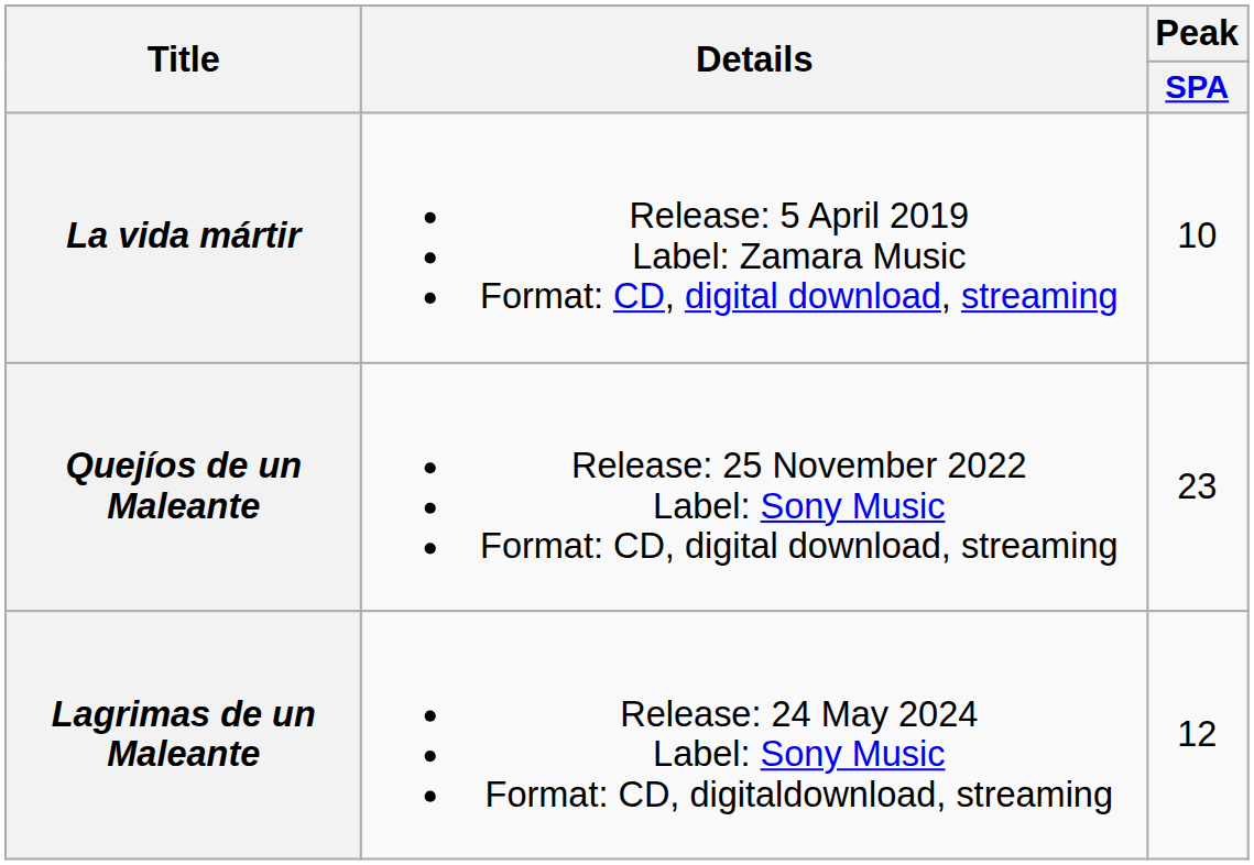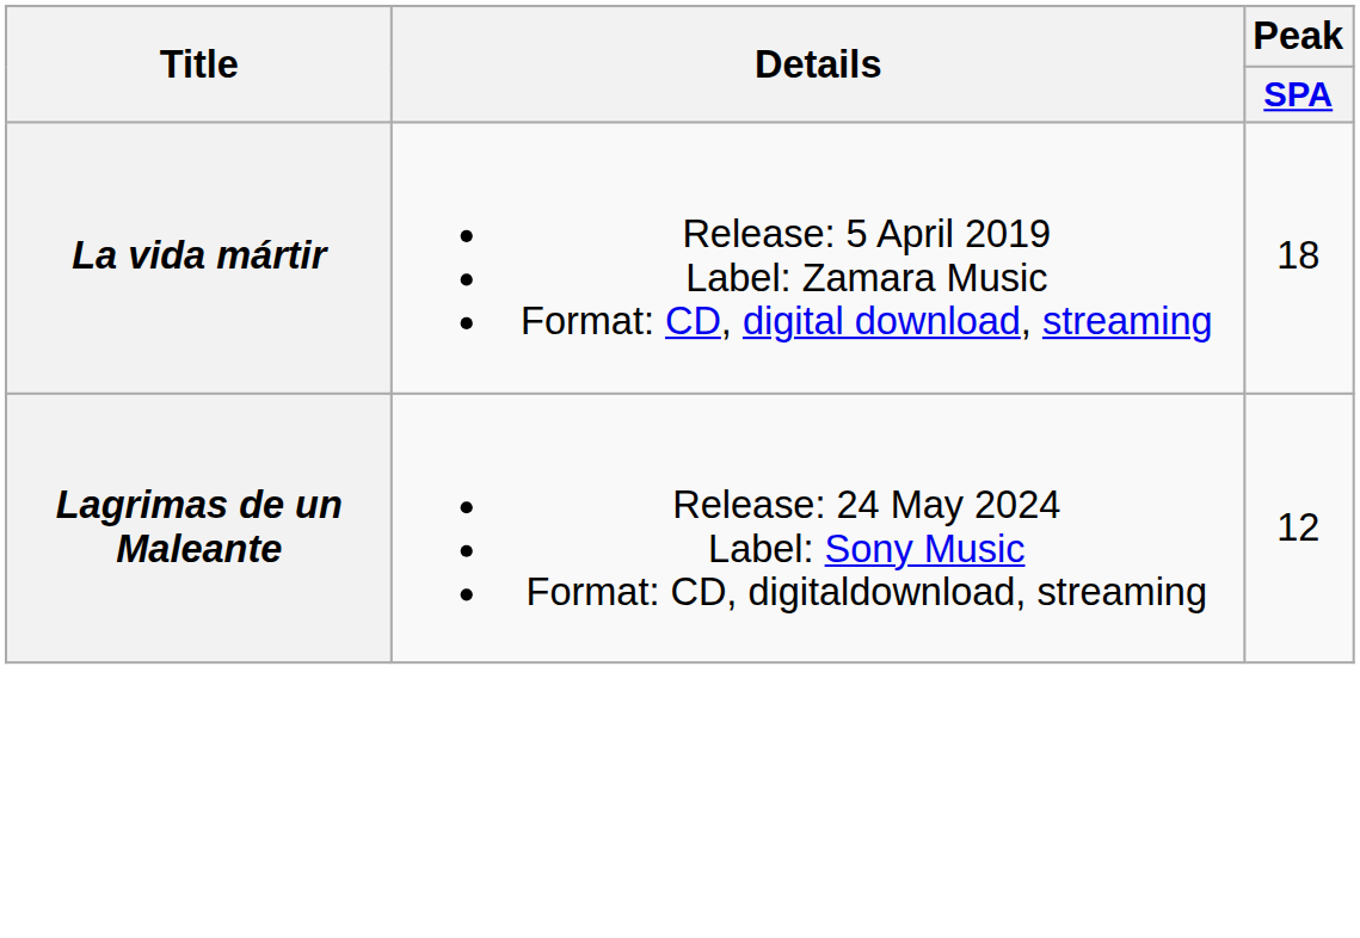La vida mártir | Peak / SPA: 10 -> 18
- row: Quejíos de un Maleante | Release: 25 November 2022 Label: Sony Music Format: CD, digital download, streaming | 23
